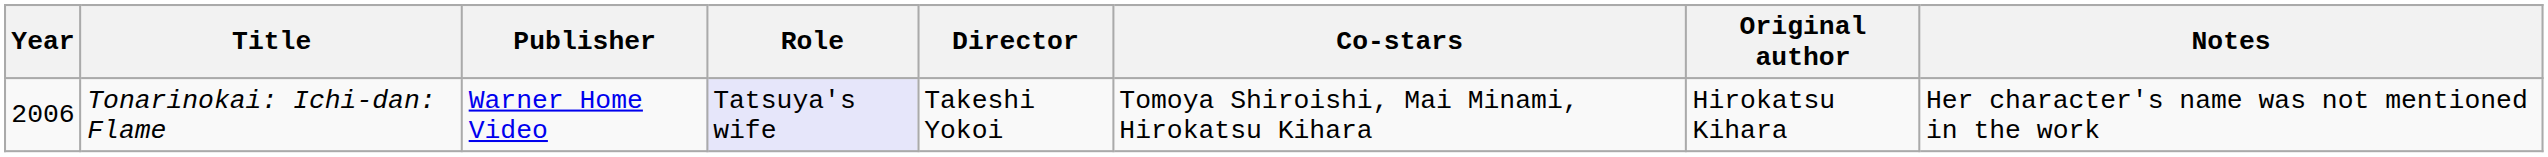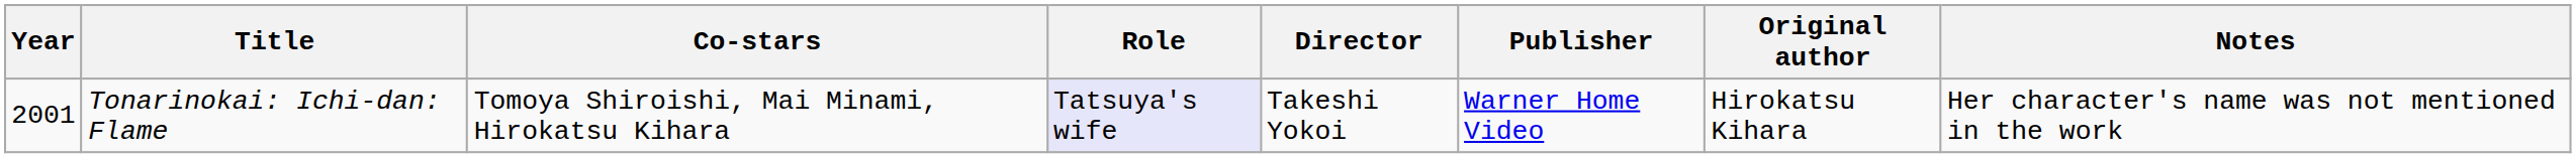columns swapped: Publisher <-> Co-stars
Tonarinokai: Ichi-dan: Flame | Year: 2006 -> 2001
